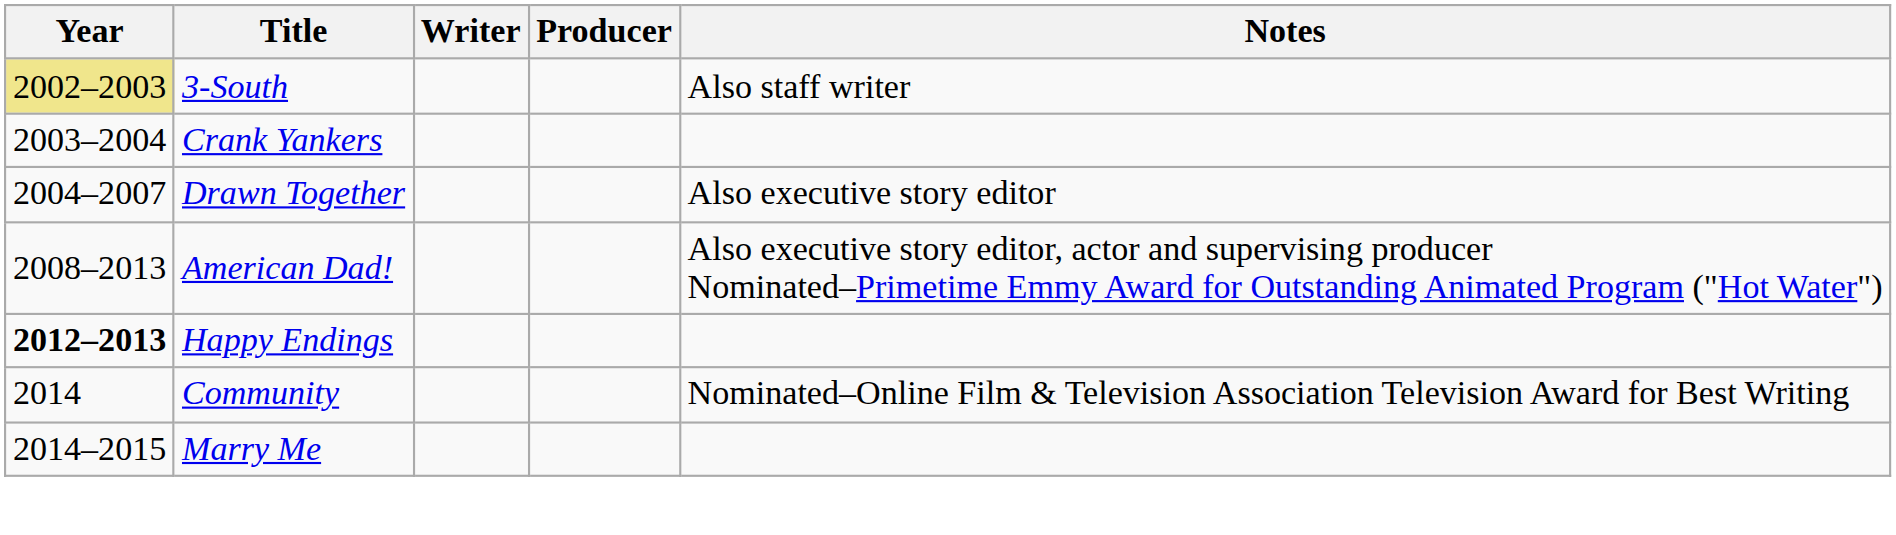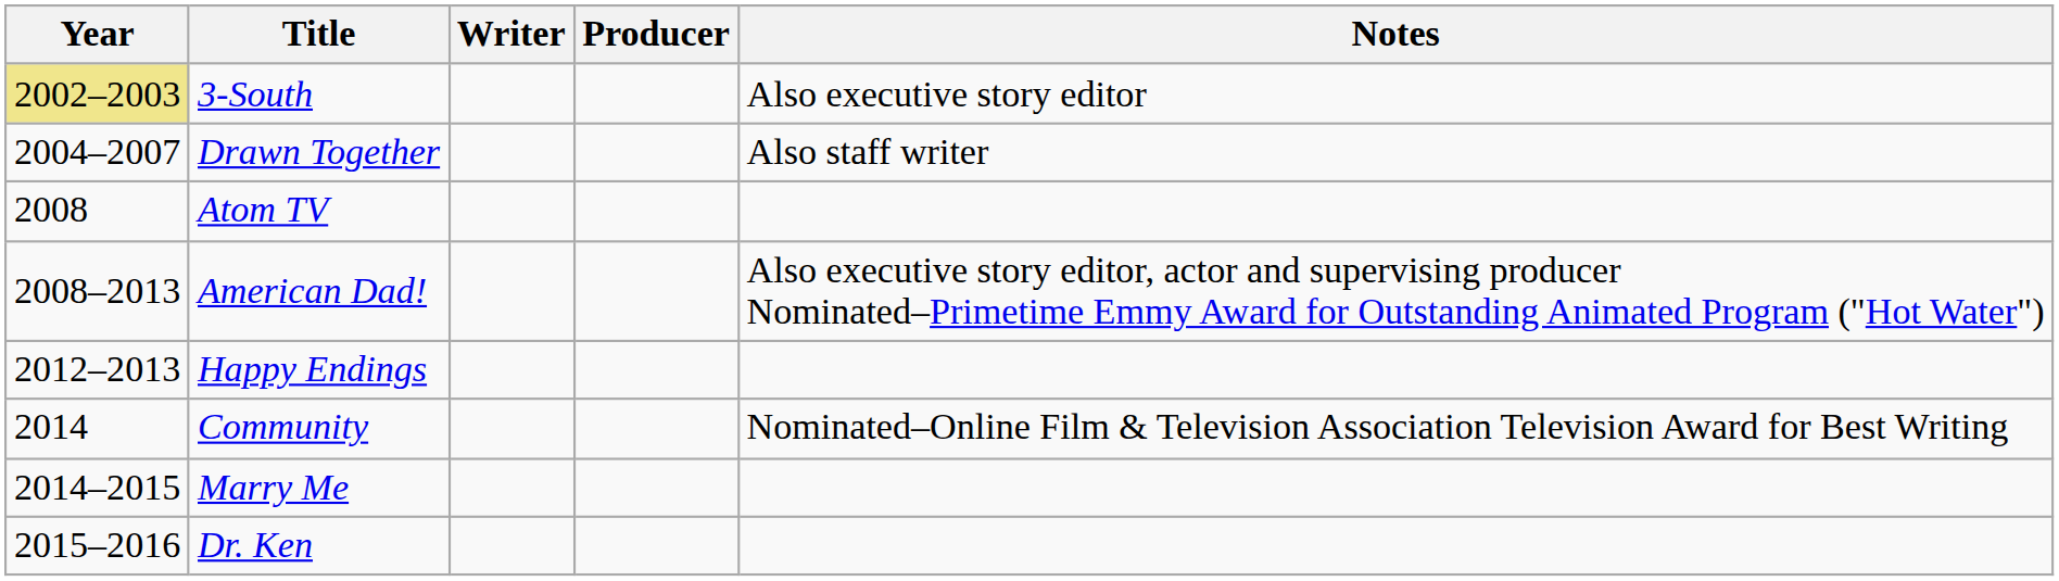3-South | Notes: Also staff writer -> Also executive story editor
- row: 2003–2004 | Crank Yankers
Drawn Together | Notes: Also executive story editor -> Also staff writer
+ row: 2008 | Atom TV
Happy Endings | Year: bold -> normal
+ row: 2015–2016 | Dr. Ken
